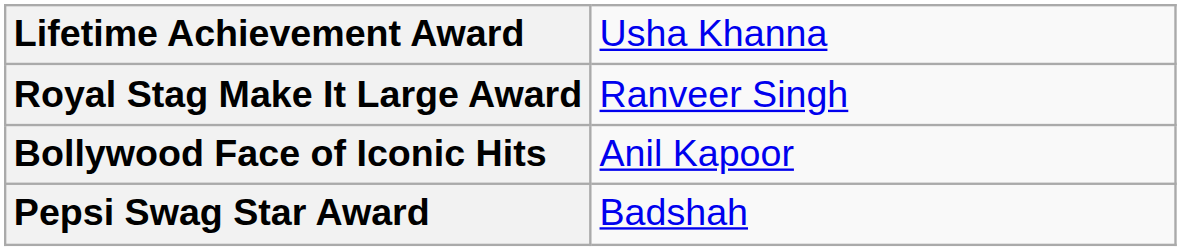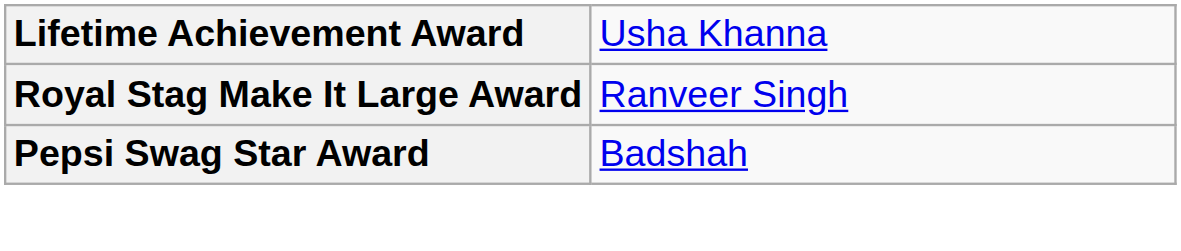- row: Bollywood Face of Iconic Hits | Anil Kapoor
